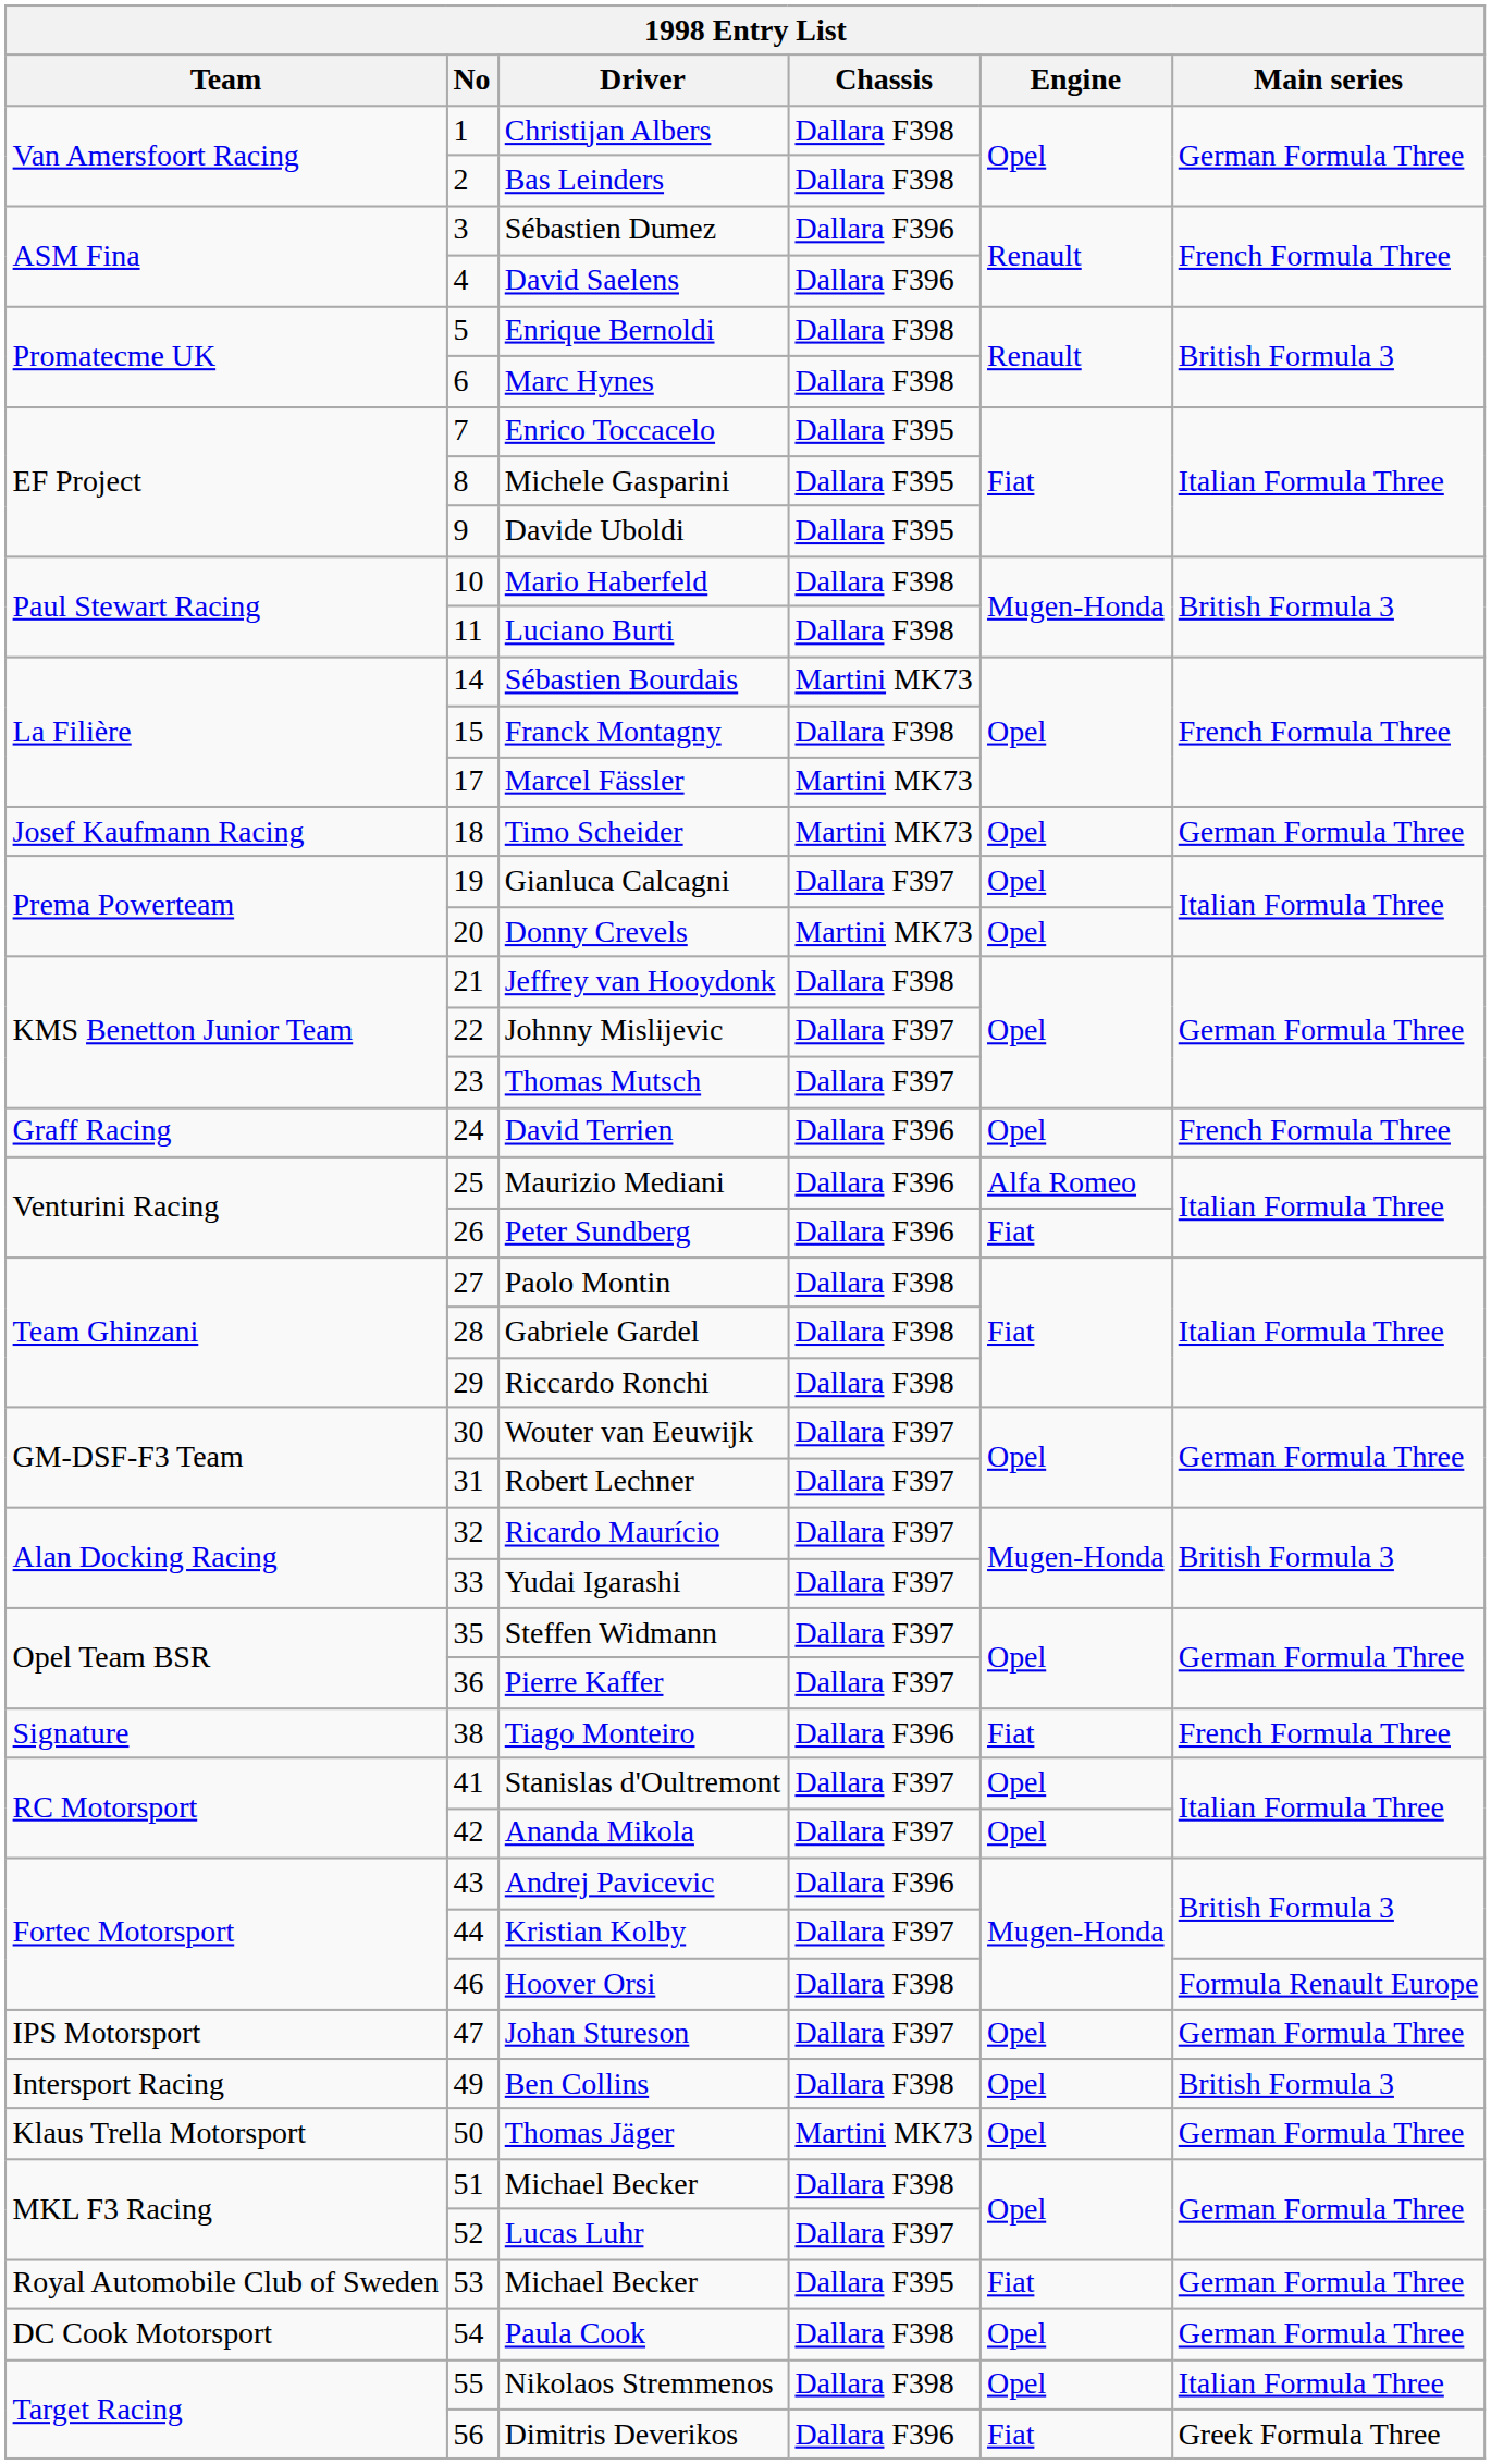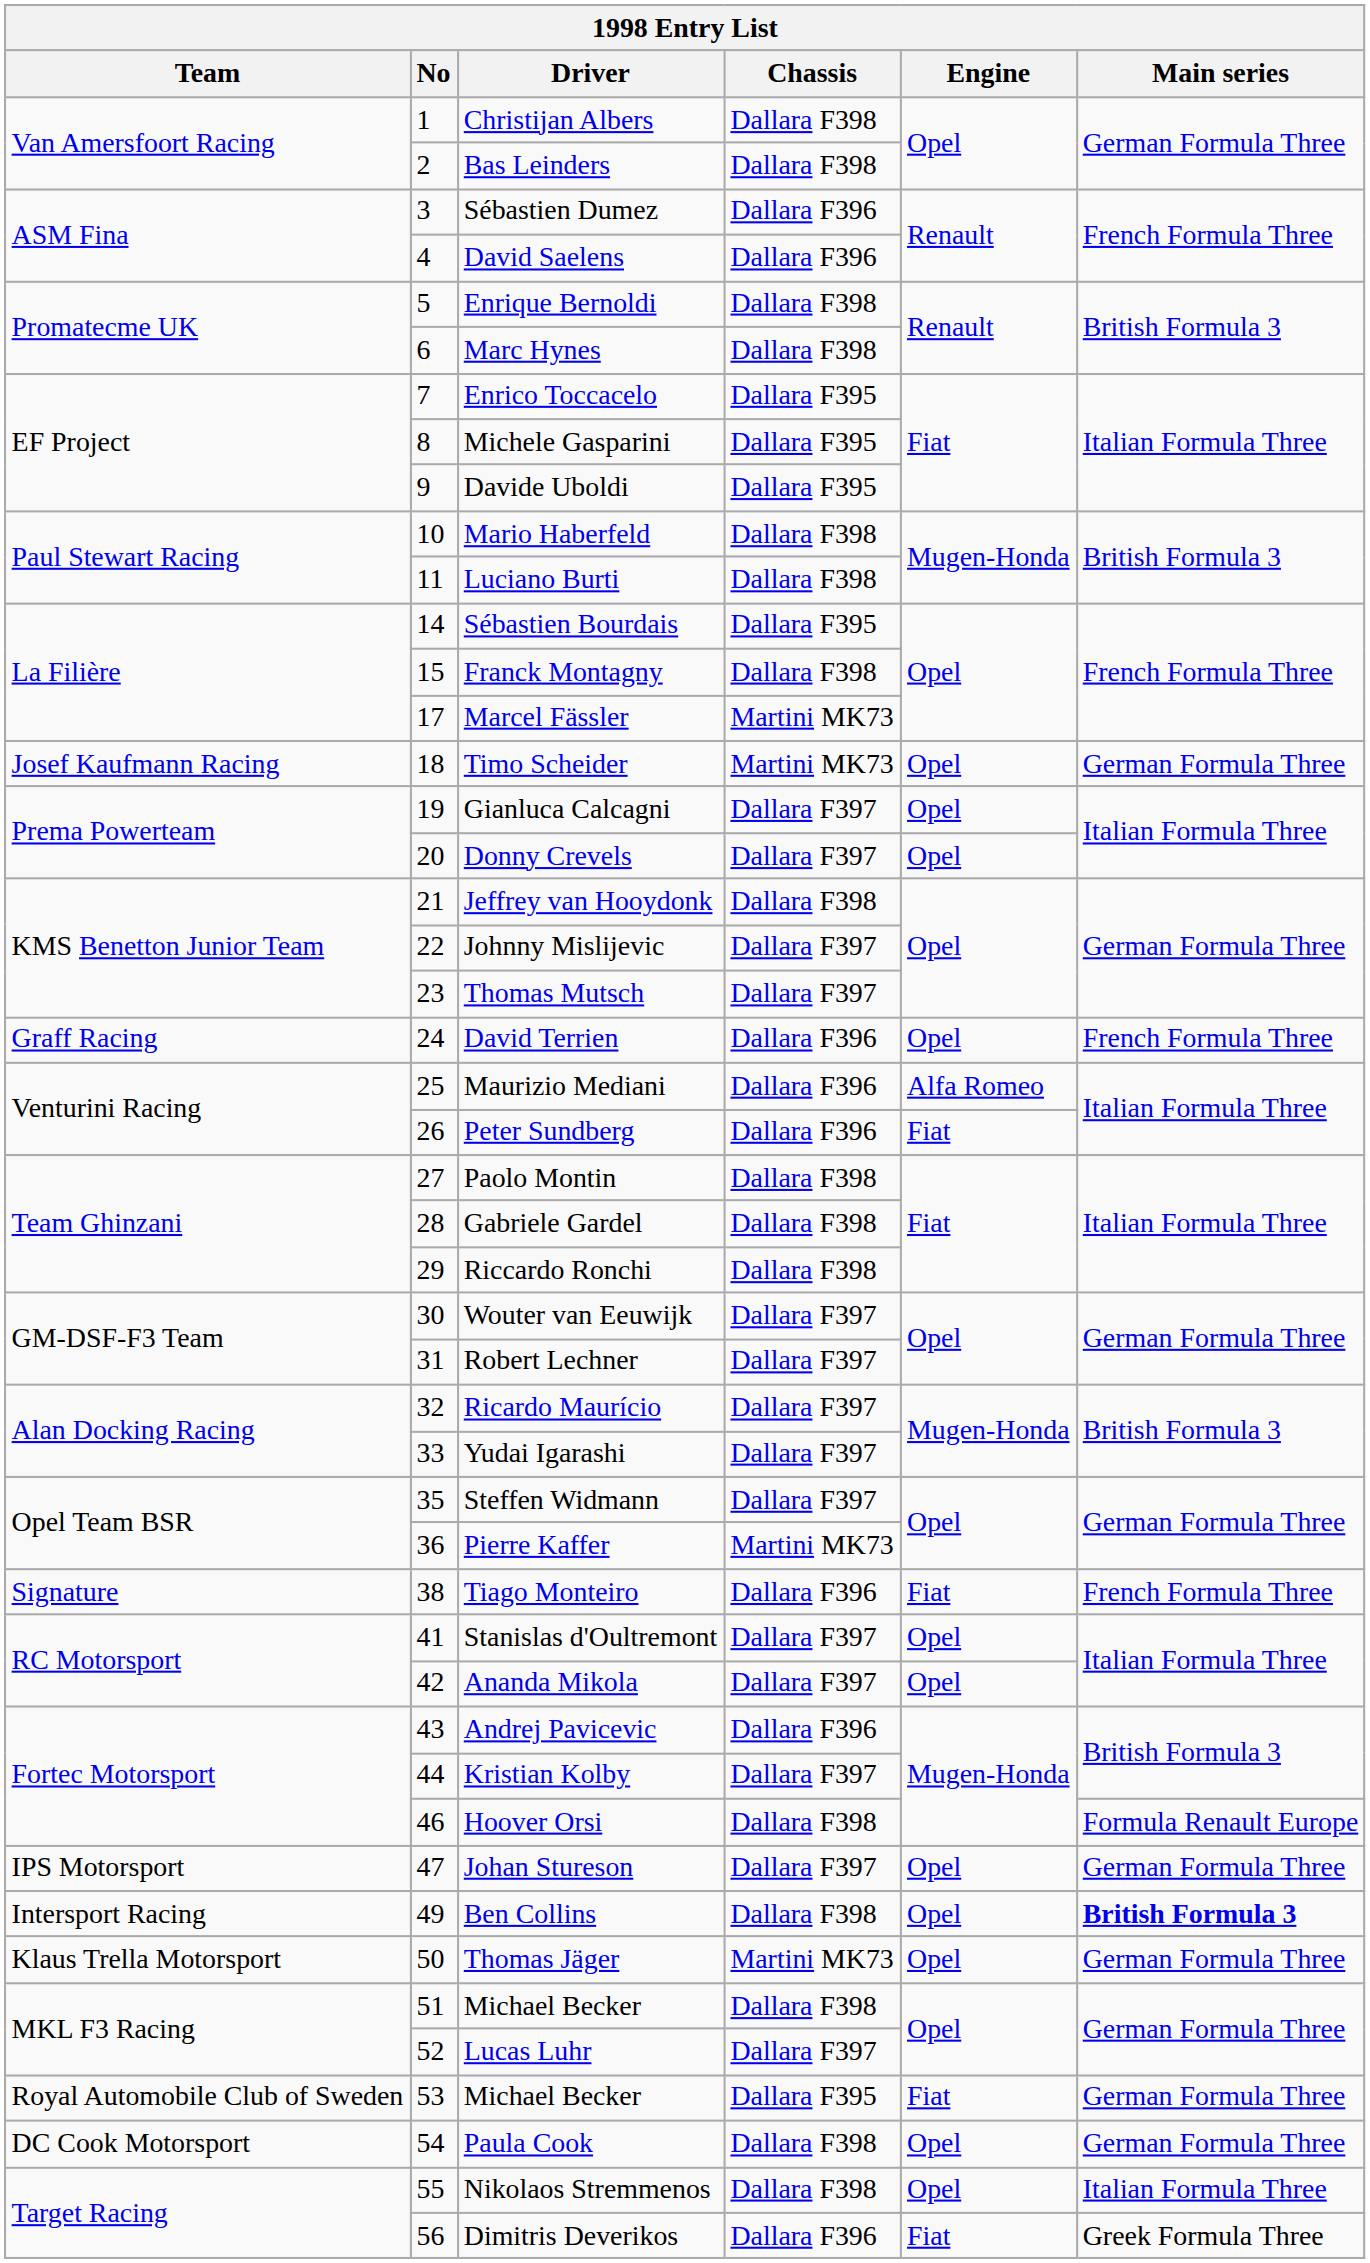Sébastien Bourdais | Chassis: Martini MK73 -> Dallara F395
Donny Crevels | Chassis: Martini MK73 -> Dallara F397
Pierre Kaffer | Chassis: Dallara F397 -> Martini MK73
Ben Collins | Main series: normal -> bold
